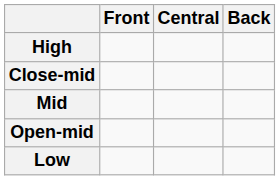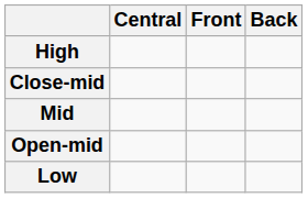columns swapped: Front <-> Central
